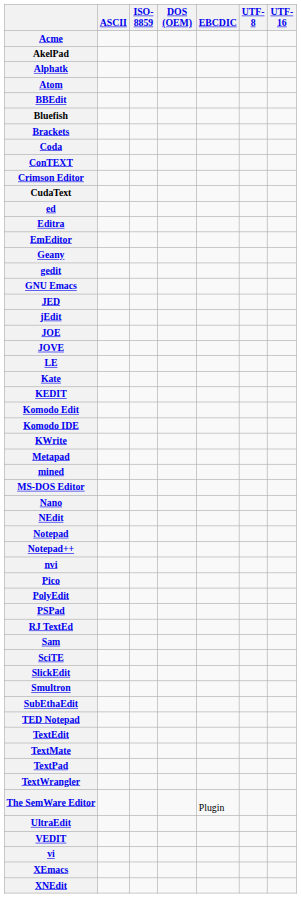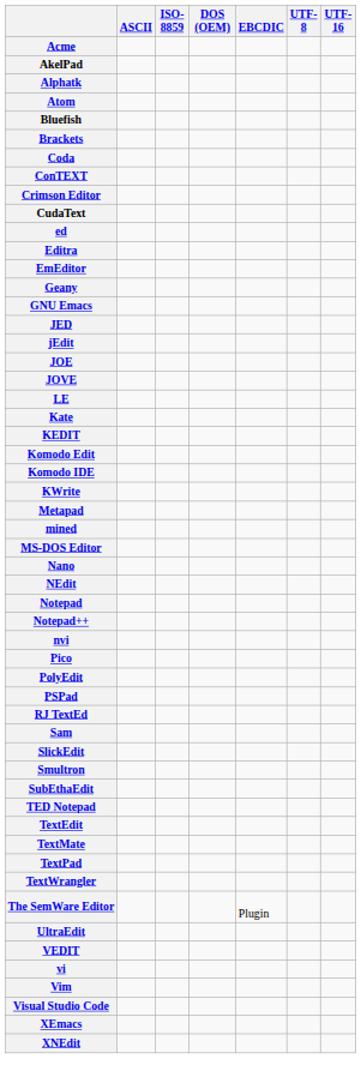- row: BBEdit
- row: gedit
- row: SciTE
+ row: Vim
+ row: Visual Studio Code
